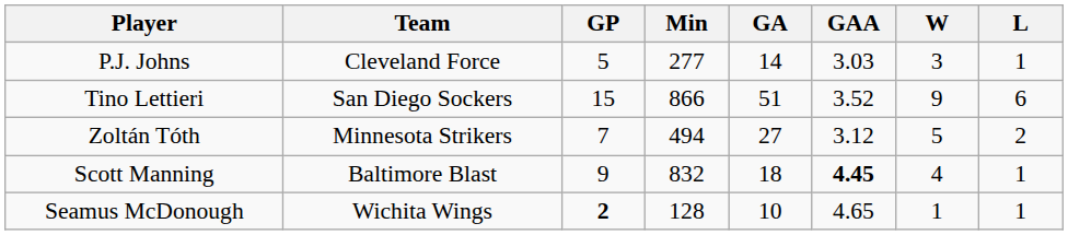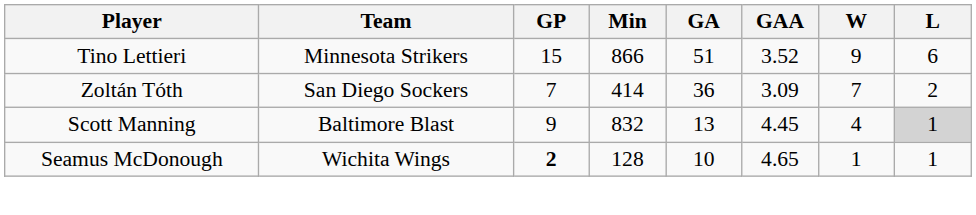- row: P.J. Johns | Cleveland Force | 5 | 277 | 14 | 3.03 | 3 | 1
Tino Lettieri | Team: San Diego Sockers -> Minnesota Strikers
Zoltán Tóth | Team: Minnesota Strikers -> San Diego Sockers
Zoltán Tóth | Min: 494 -> 414
Zoltán Tóth | GA: 27 -> 36
Zoltán Tóth | GAA: 3.12 -> 3.09
Zoltán Tóth | W: 5 -> 7
Scott Manning | GA: 18 -> 13
Scott Manning | GAA: bold -> normal
Scott Manning | L: no background -> lightgrey background
